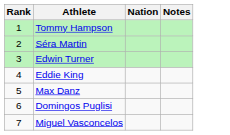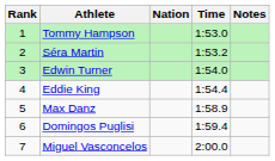+ column: Time | 1:53.0 | 1:53.2 | 1:54.0 | 1:54.4 | 1:58.9 | 1:59.4 | 2:00.0
